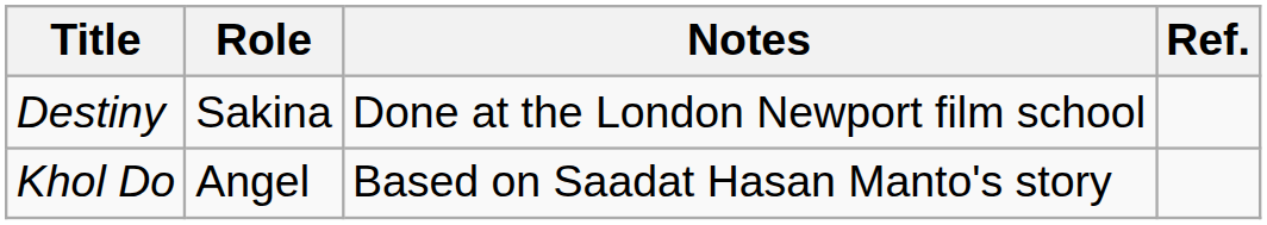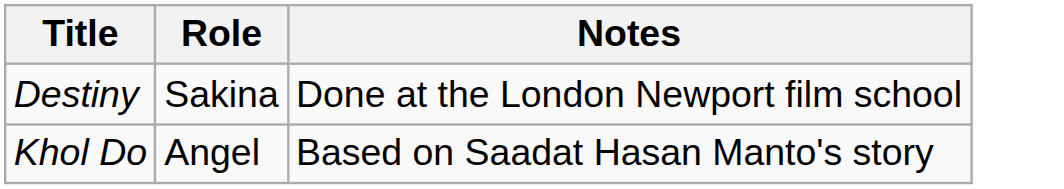- column: Ref.
